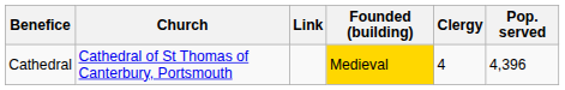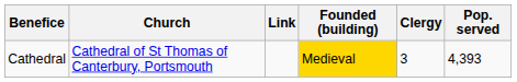Cathedral | Clergy: 4 -> 3
Cathedral | Pop. served: 4,396 -> 4,393
